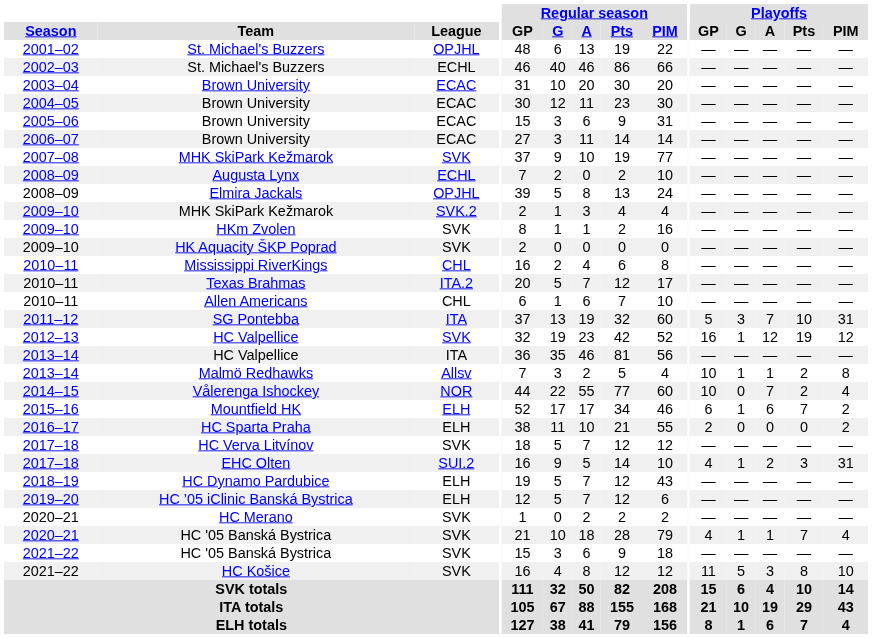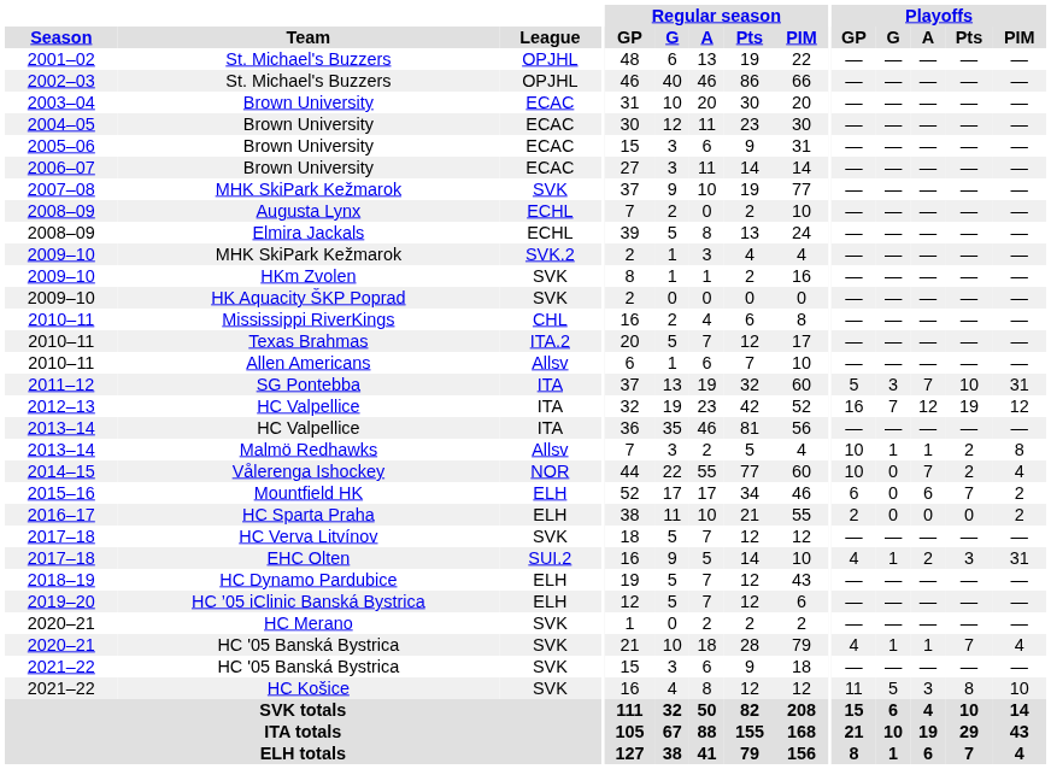2002–03 / St. Michael's Buzzers | League: ECHL -> OPJHL
Elmira Jackals | League: OPJHL -> ECHL
Allen Americans | League: CHL -> Allsv
2012–13 / HC Valpellice | League: SVK -> ITA
2012–13 / HC Valpellice | Playoffs / G: 1 -> 7
Mountfield HK | Playoffs / G: 1 -> 0
